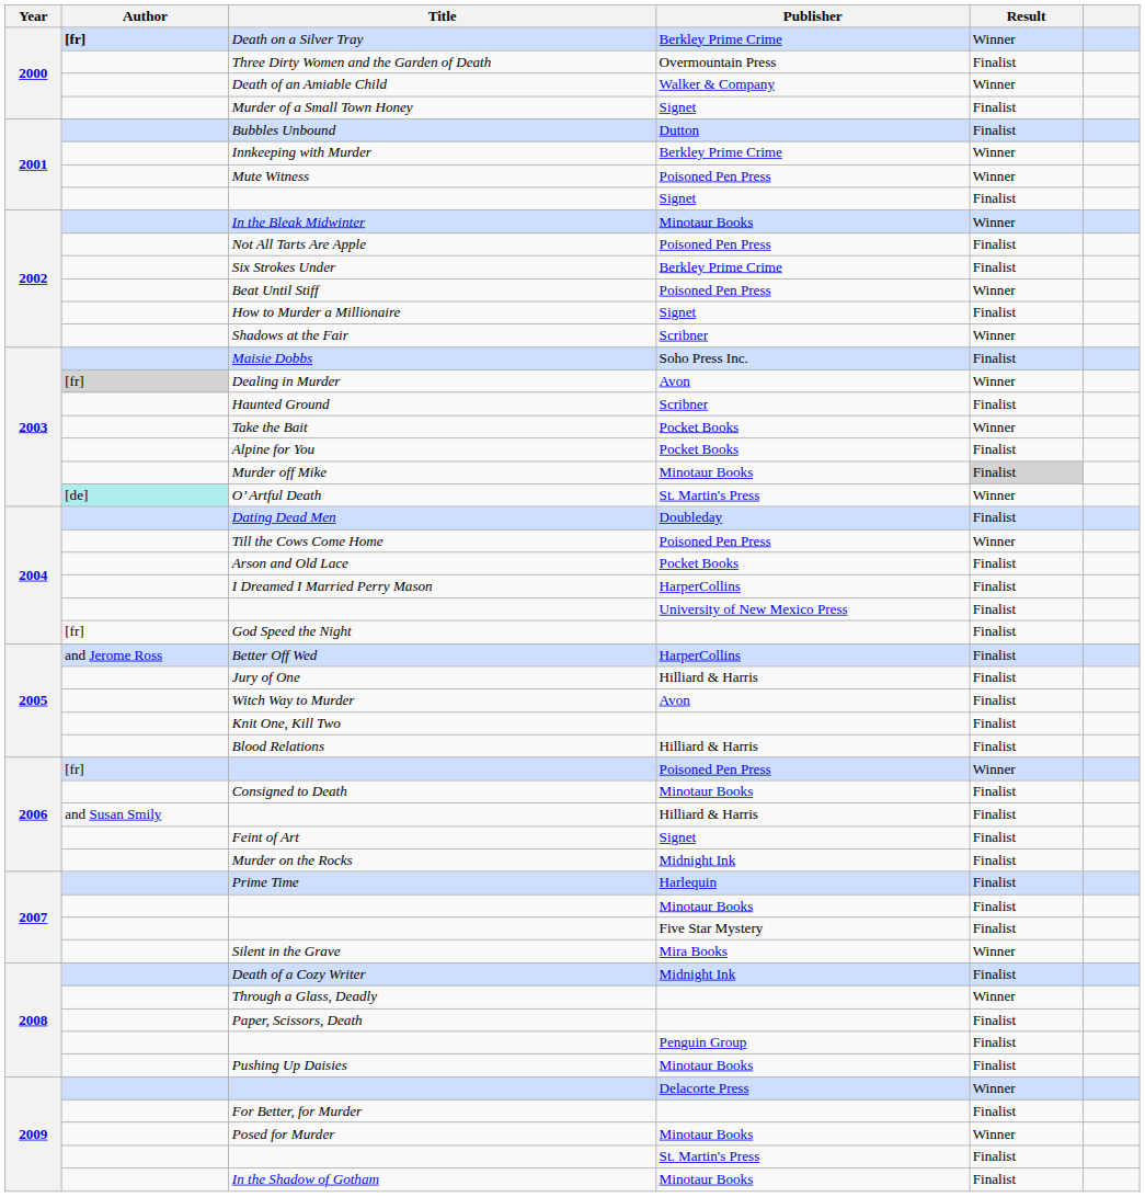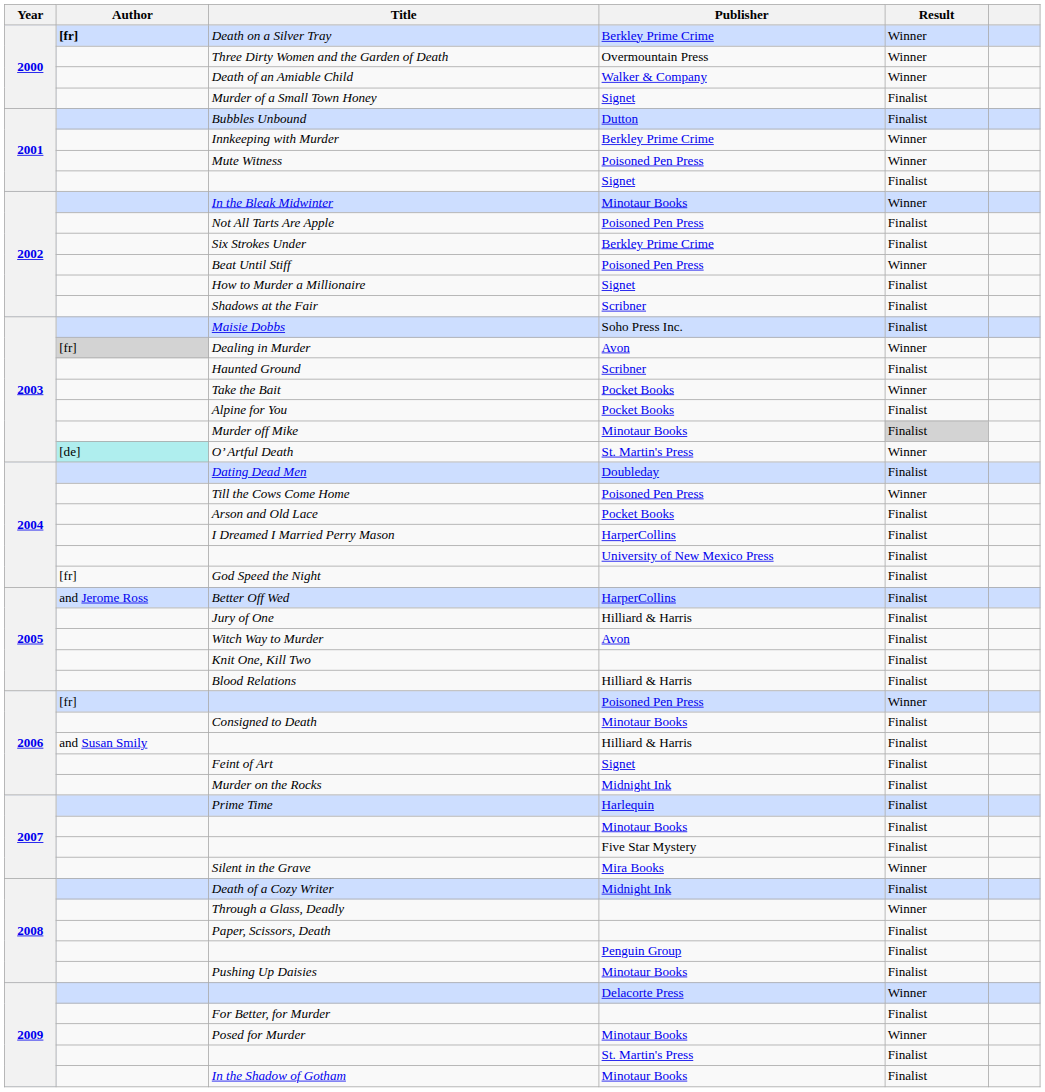Three Dirty Women and the Garden of Death | Result: Finalist -> Winner
Shadows at the Fair | Result: Winner -> Finalist
